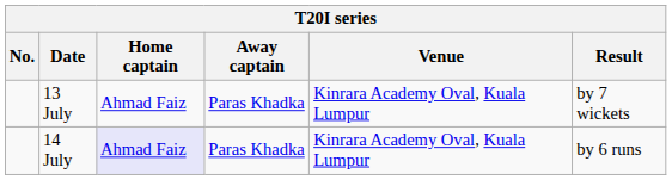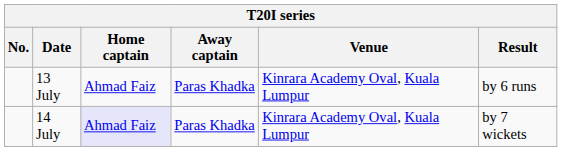13 July | Result: by 7 wickets -> by 6 runs
14 July | Result: by 6 runs -> by 7 wickets
